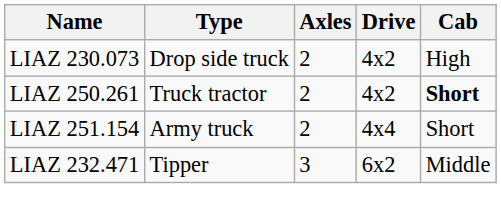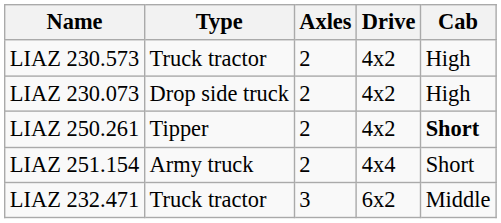+ row: LIAZ 230.573 | Truck tractor | 2 | 4x2 | High
LIAZ 250.261 | Type: Truck tractor -> Tipper
LIAZ 232.471 | Type: Tipper -> Truck tractor
